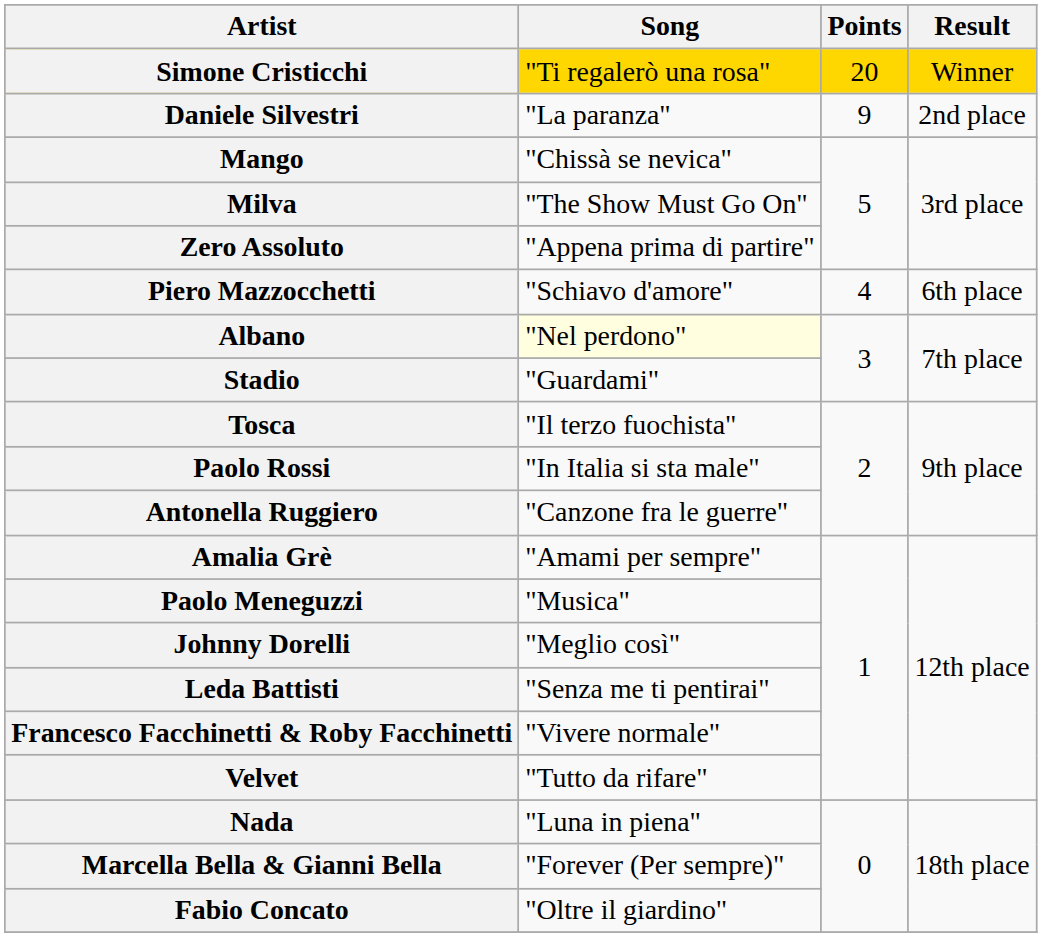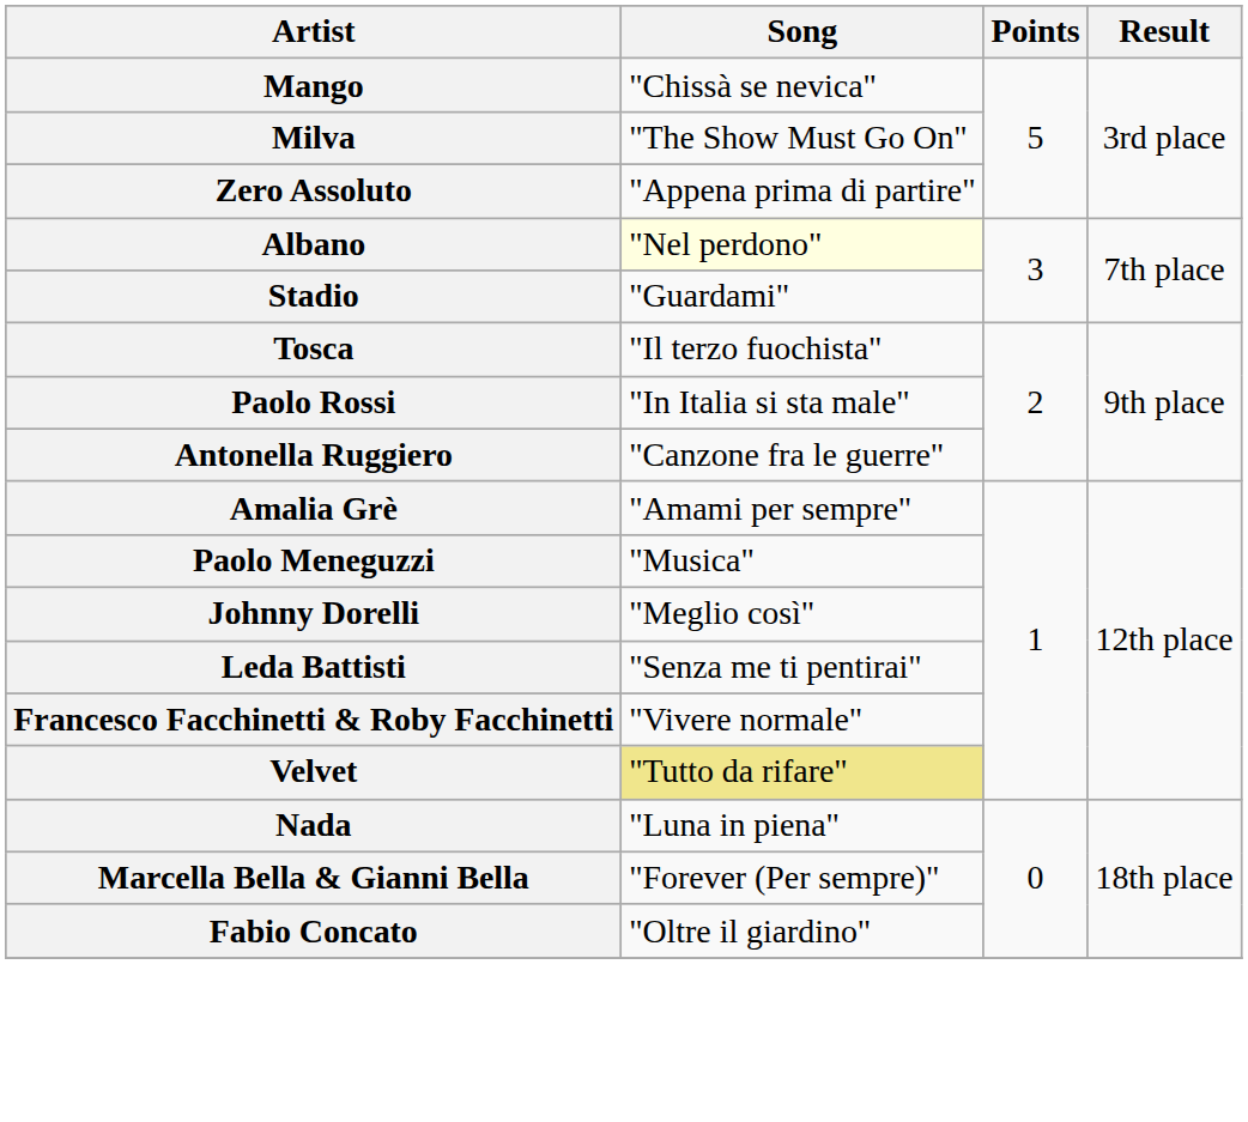- row: Simone Cristicchi | "Ti regalerò una rosa" | 20 | Winner
- row: Daniele Silvestri | "La paranza" | 9 | 2nd place
- row: Piero Mazzocchetti | "Schiavo d'amore" | 4 | 6th place
Velvet | Song: no background -> khaki background
